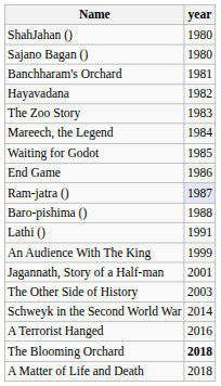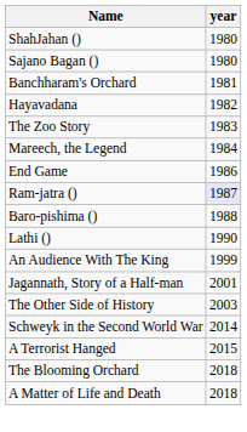- row: Waiting for Godot | 1985
Lathi () | year: 1991 -> 1990
A Terrorist Hanged | year: 2016 -> 2015
The Blooming Orchard | year: bold -> normal
